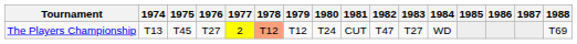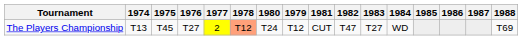columns swapped: 1979 <-> 1980
